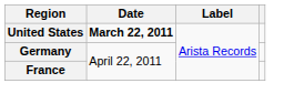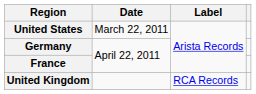United States | Date: bold -> normal
+ row: United Kingdom | RCA Records
